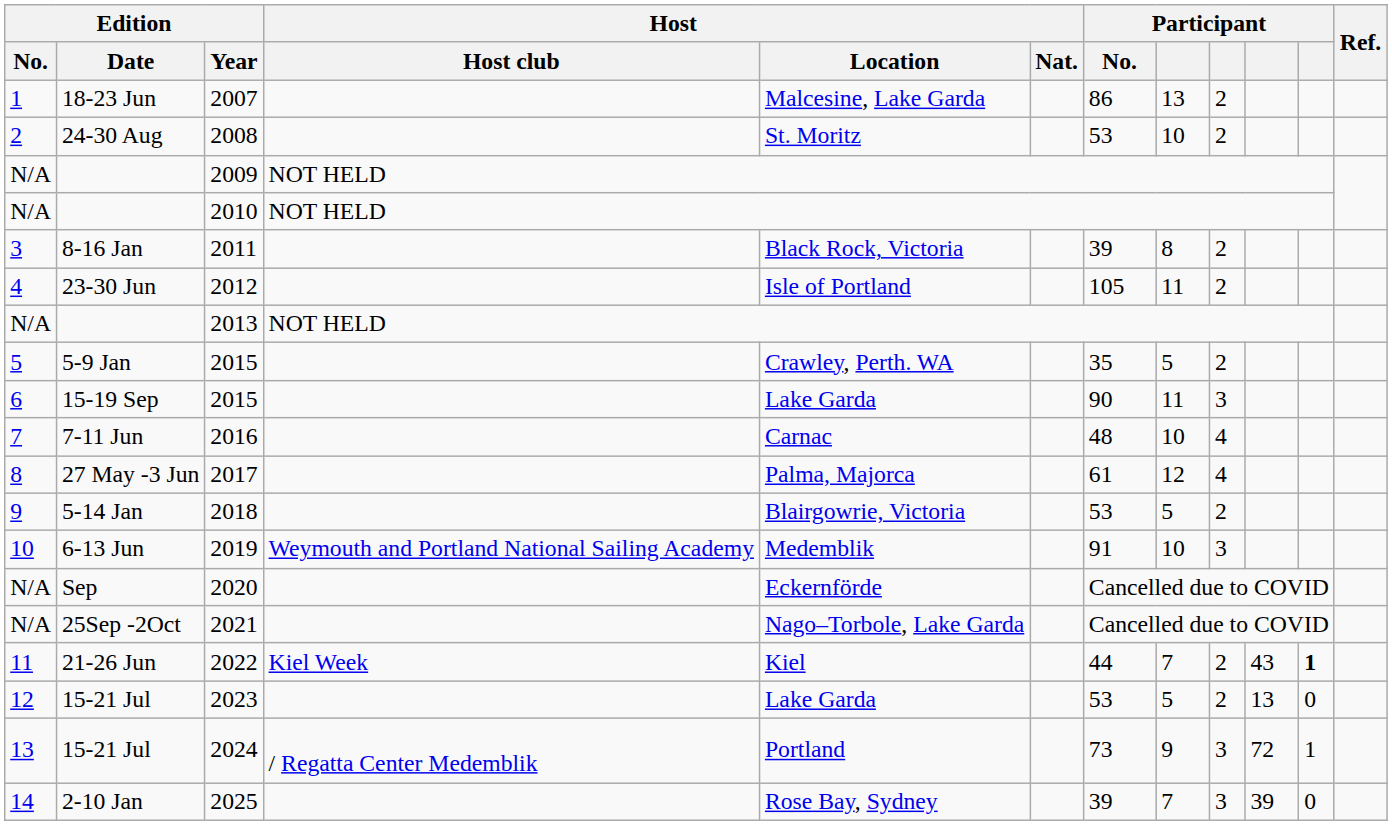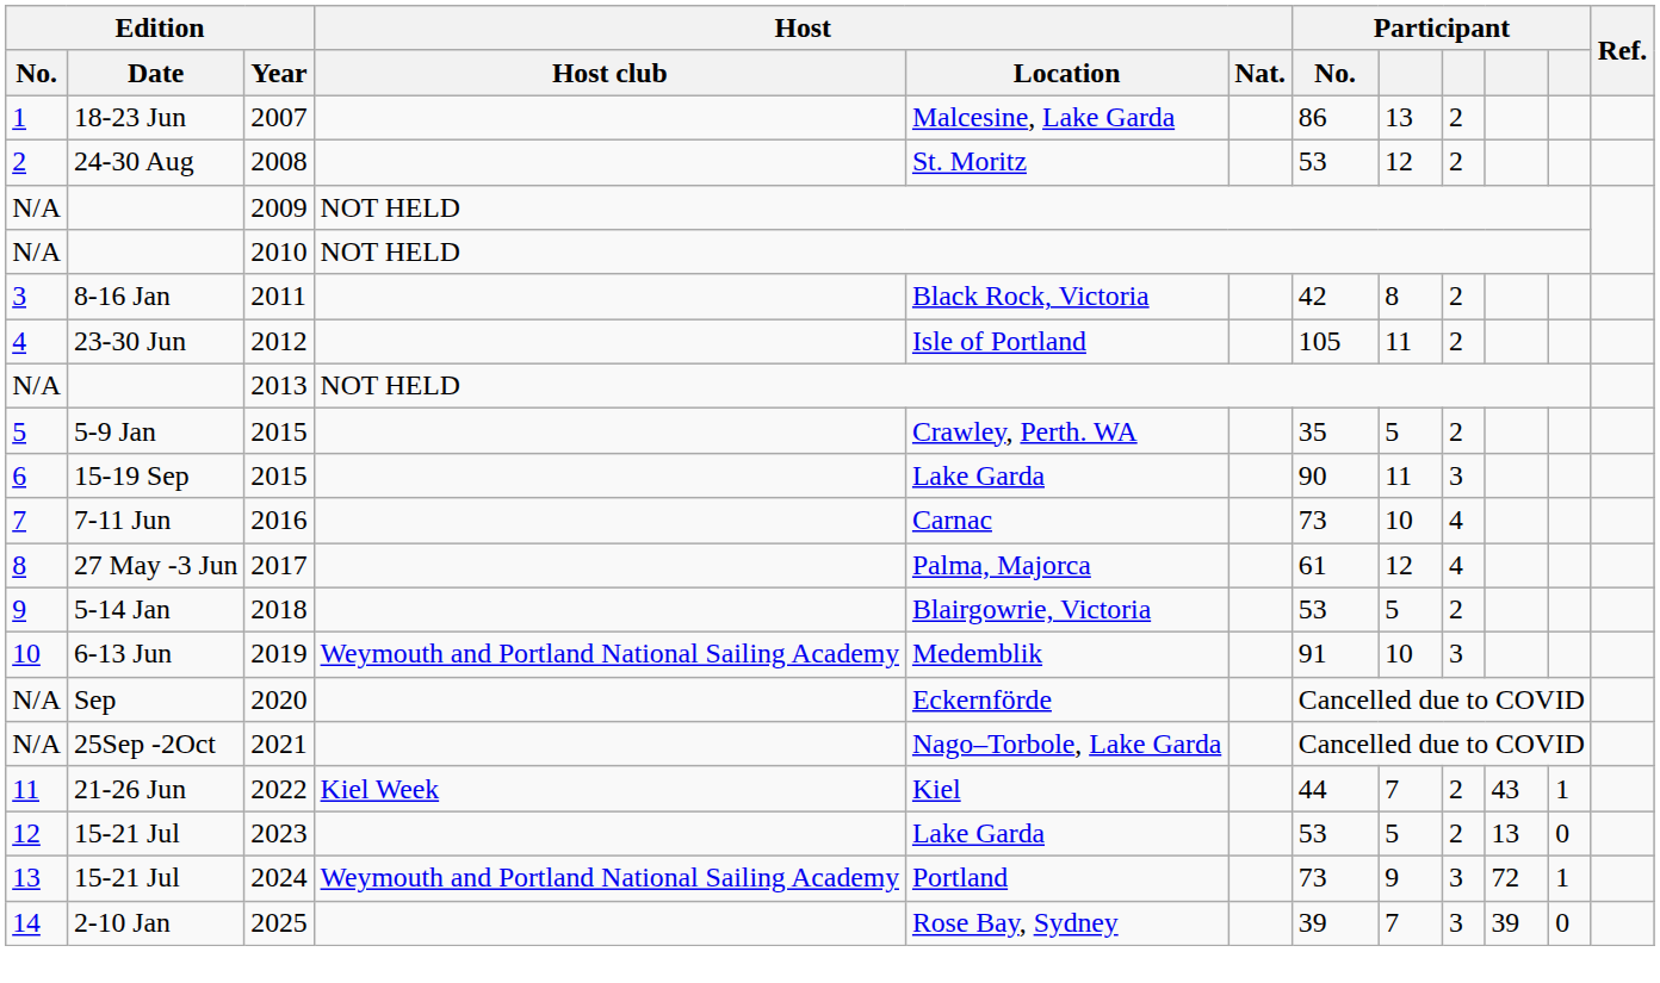2008 | column 8: 10 -> 12
2011 | Participant / No.: 39 -> 42
2016 | Participant / No.: 48 -> 73
2022 | column 11: bold -> normal
2024 | Host / Host club: / Regatta Center Medemblik -> Weymouth and Portland National Sailing Academy
